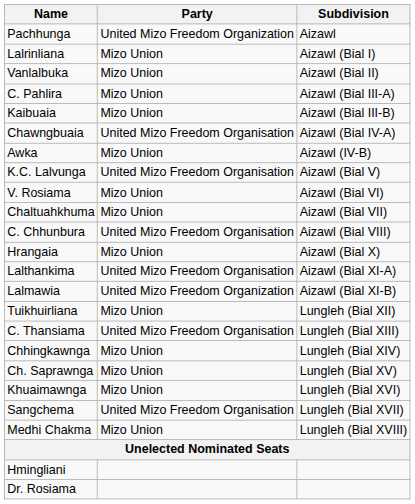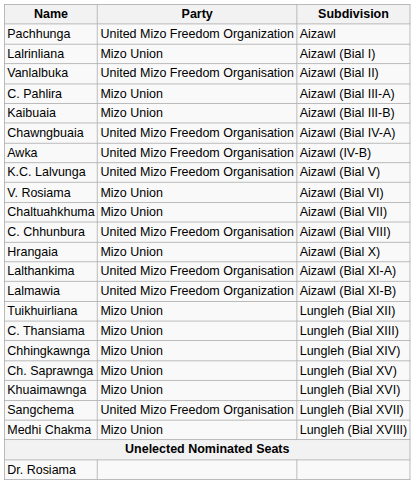Vanlalbuka | Party: Mizo Union -> United Mizo Freedom Organisation
Awka | Party: Mizo Union -> United Mizo Freedom Organisation
C. Thansiama | Party: United Mizo Freedom Organisation -> Mizo Union
- row: Hmingliani
